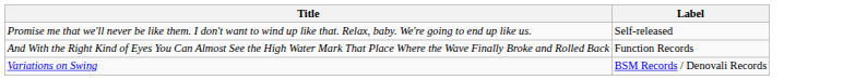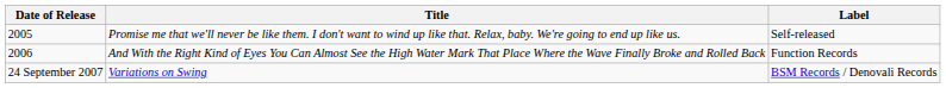+ column: Date of Release | 2005 | 2006 | 24 September 2007
